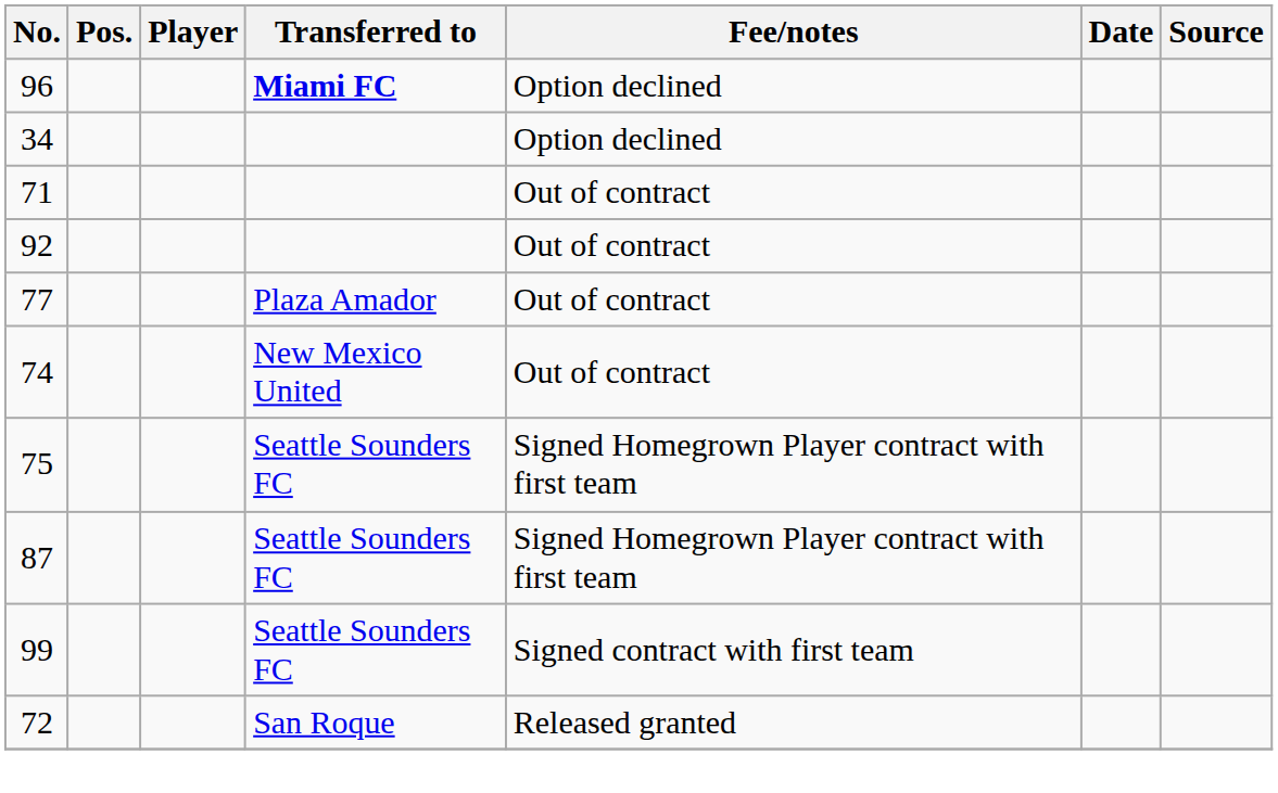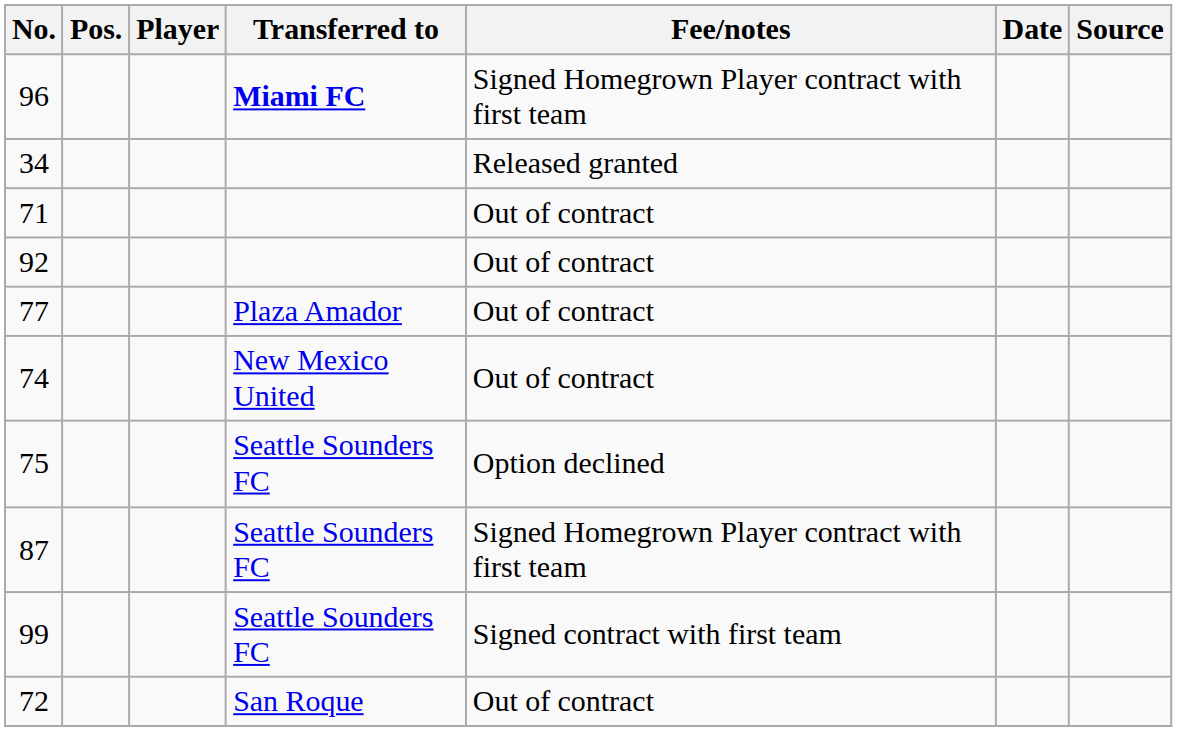96 | Fee/notes: Option declined -> Signed Homegrown Player contract with first team
34 | Fee/notes: Option declined -> Released granted
75 | Fee/notes: Signed Homegrown Player contract with first team -> Option declined
72 | Fee/notes: Released granted -> Out of contract
